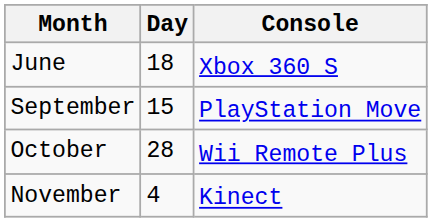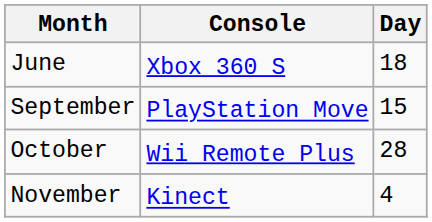columns swapped: Day <-> Console
